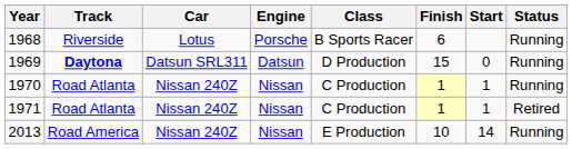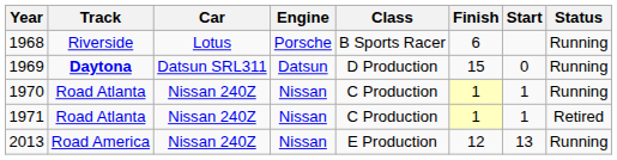2013 | Finish: 10 -> 12
2013 | Start: 14 -> 13
